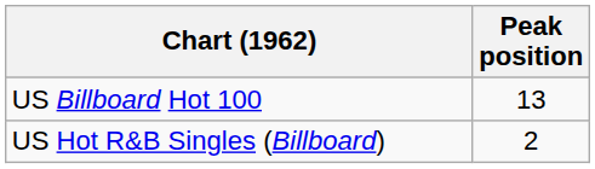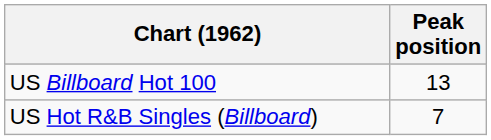US Hot R&B Singles (Billboard) | Peak position: 2 -> 7
